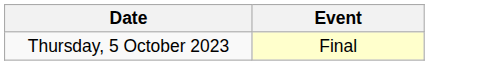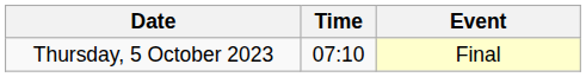+ column: Time | 07:10
